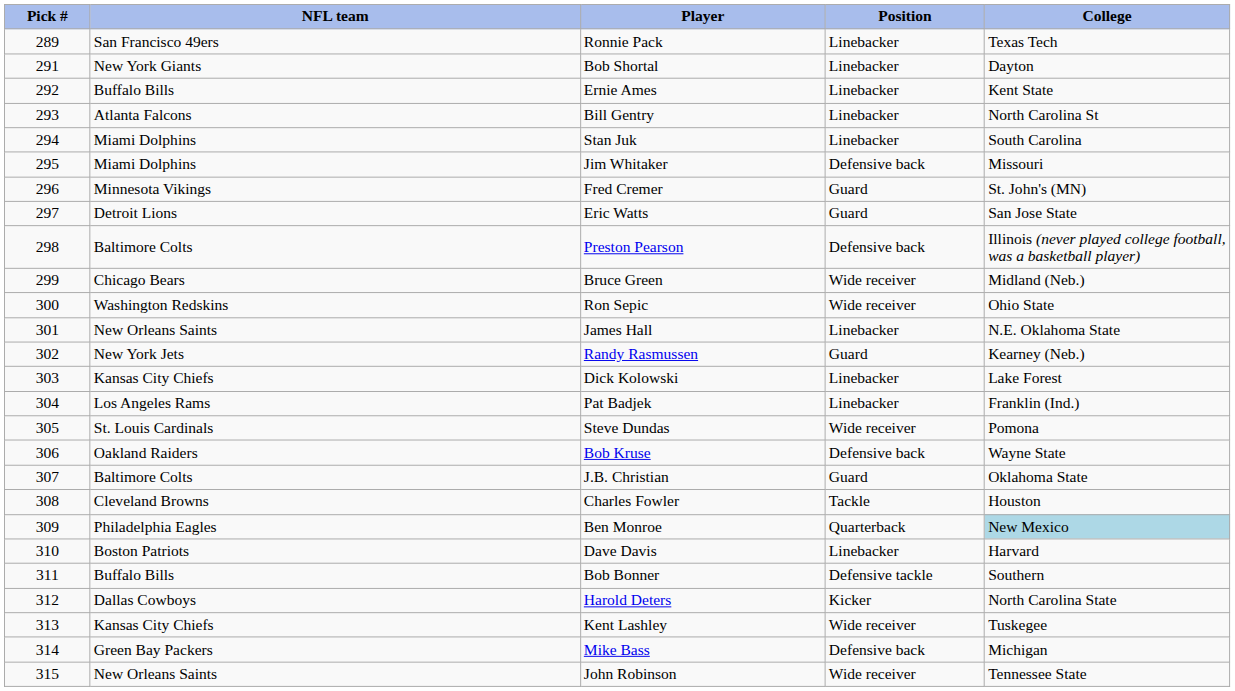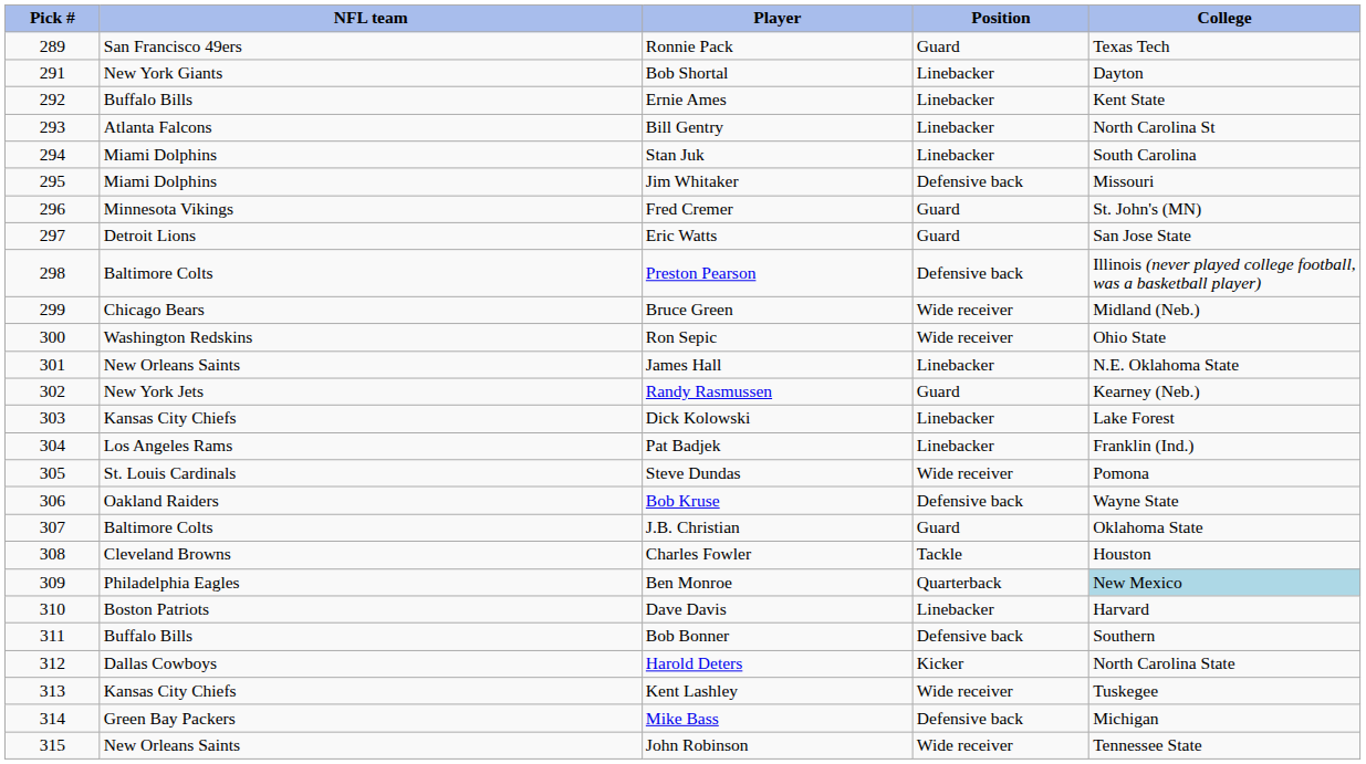Ronnie Pack | Position: Linebacker -> Guard
Bob Bonner | Position: Defensive tackle -> Defensive back
